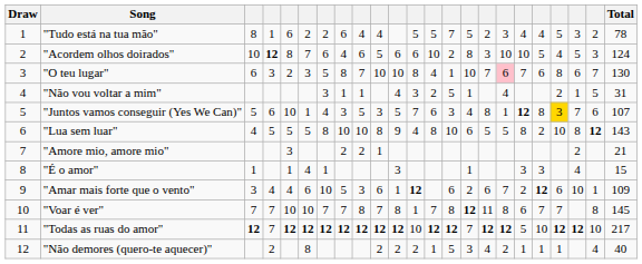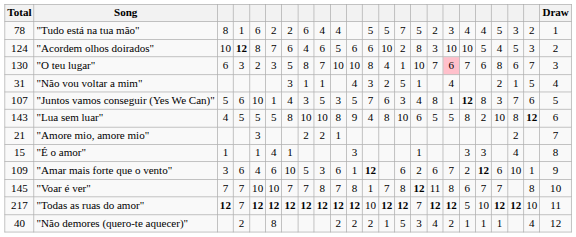columns swapped: Draw <-> Total
"Juntos vamos conseguir (Yes We Can)" | column 20: gold background -> no background
"Amar mais forte que o vento" | column 4: 4 -> 6
